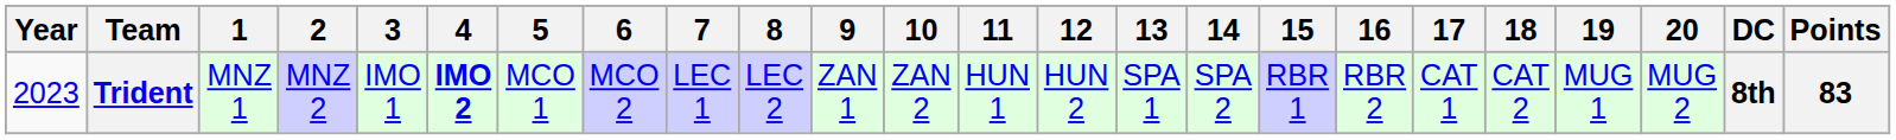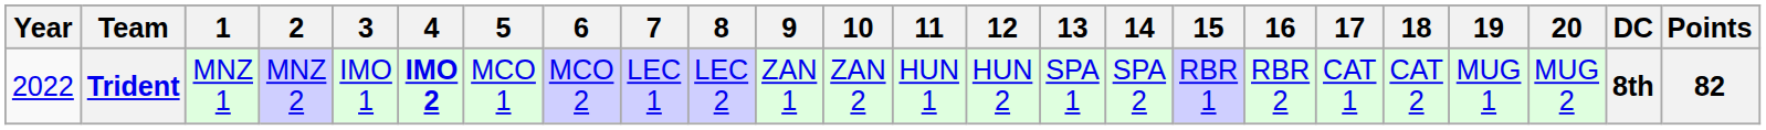Trident | Year: 2023 -> 2022
Trident | Points: 83 -> 82
